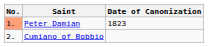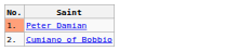- column: Date of Canonization | 1823
